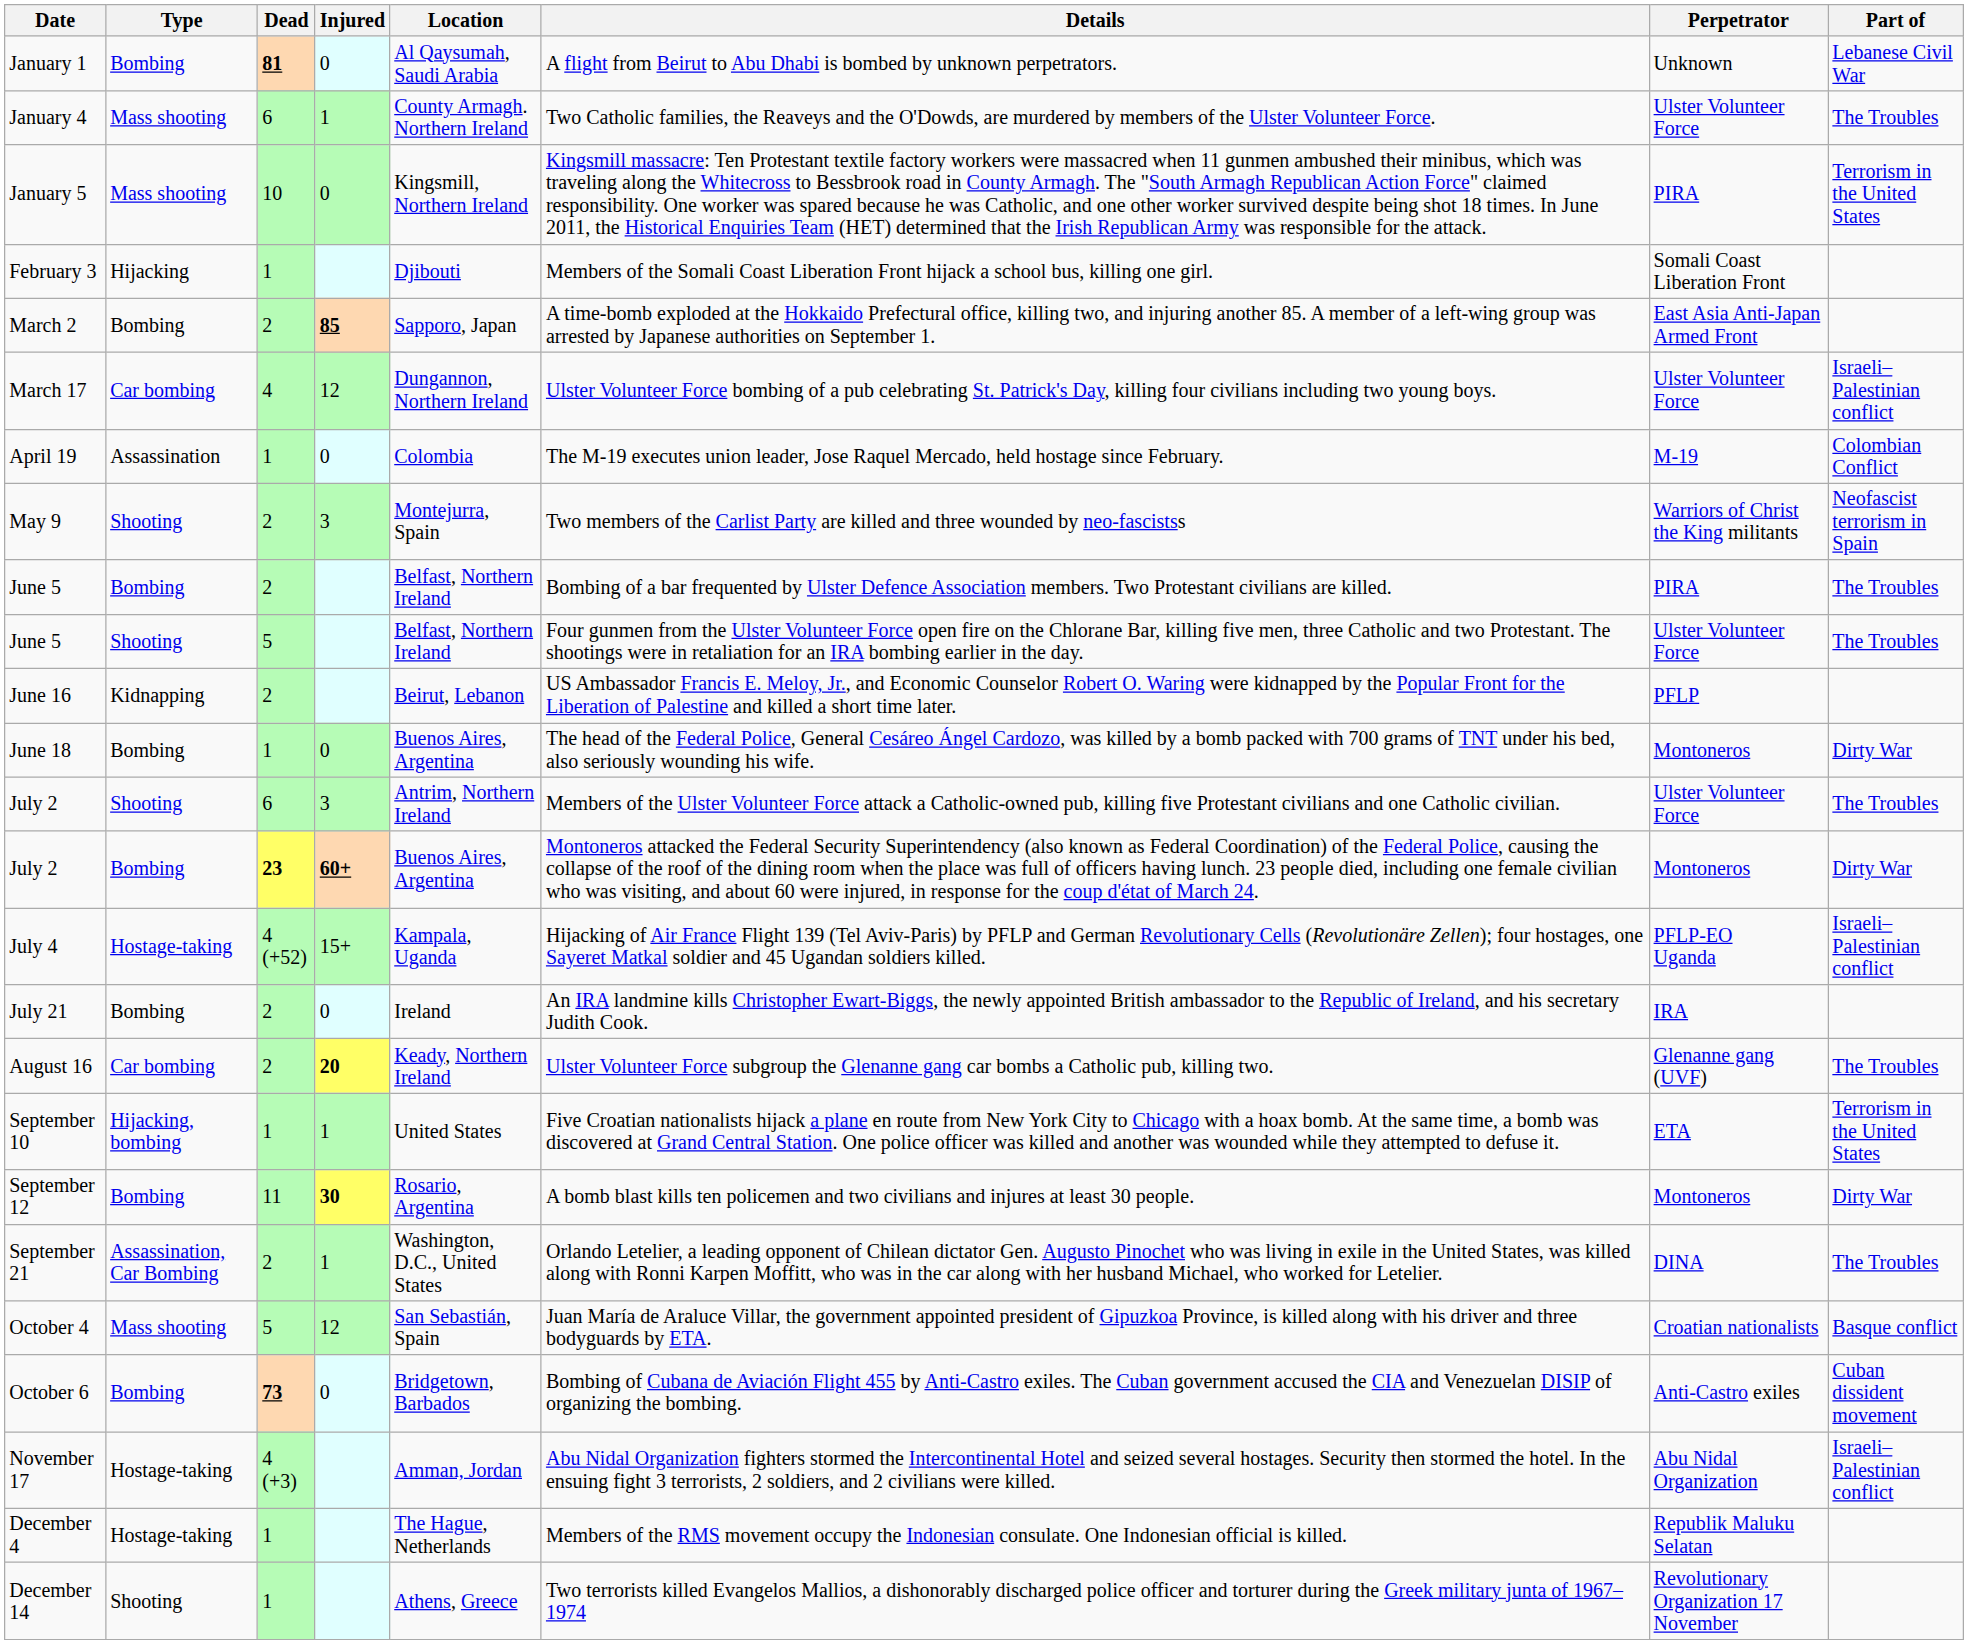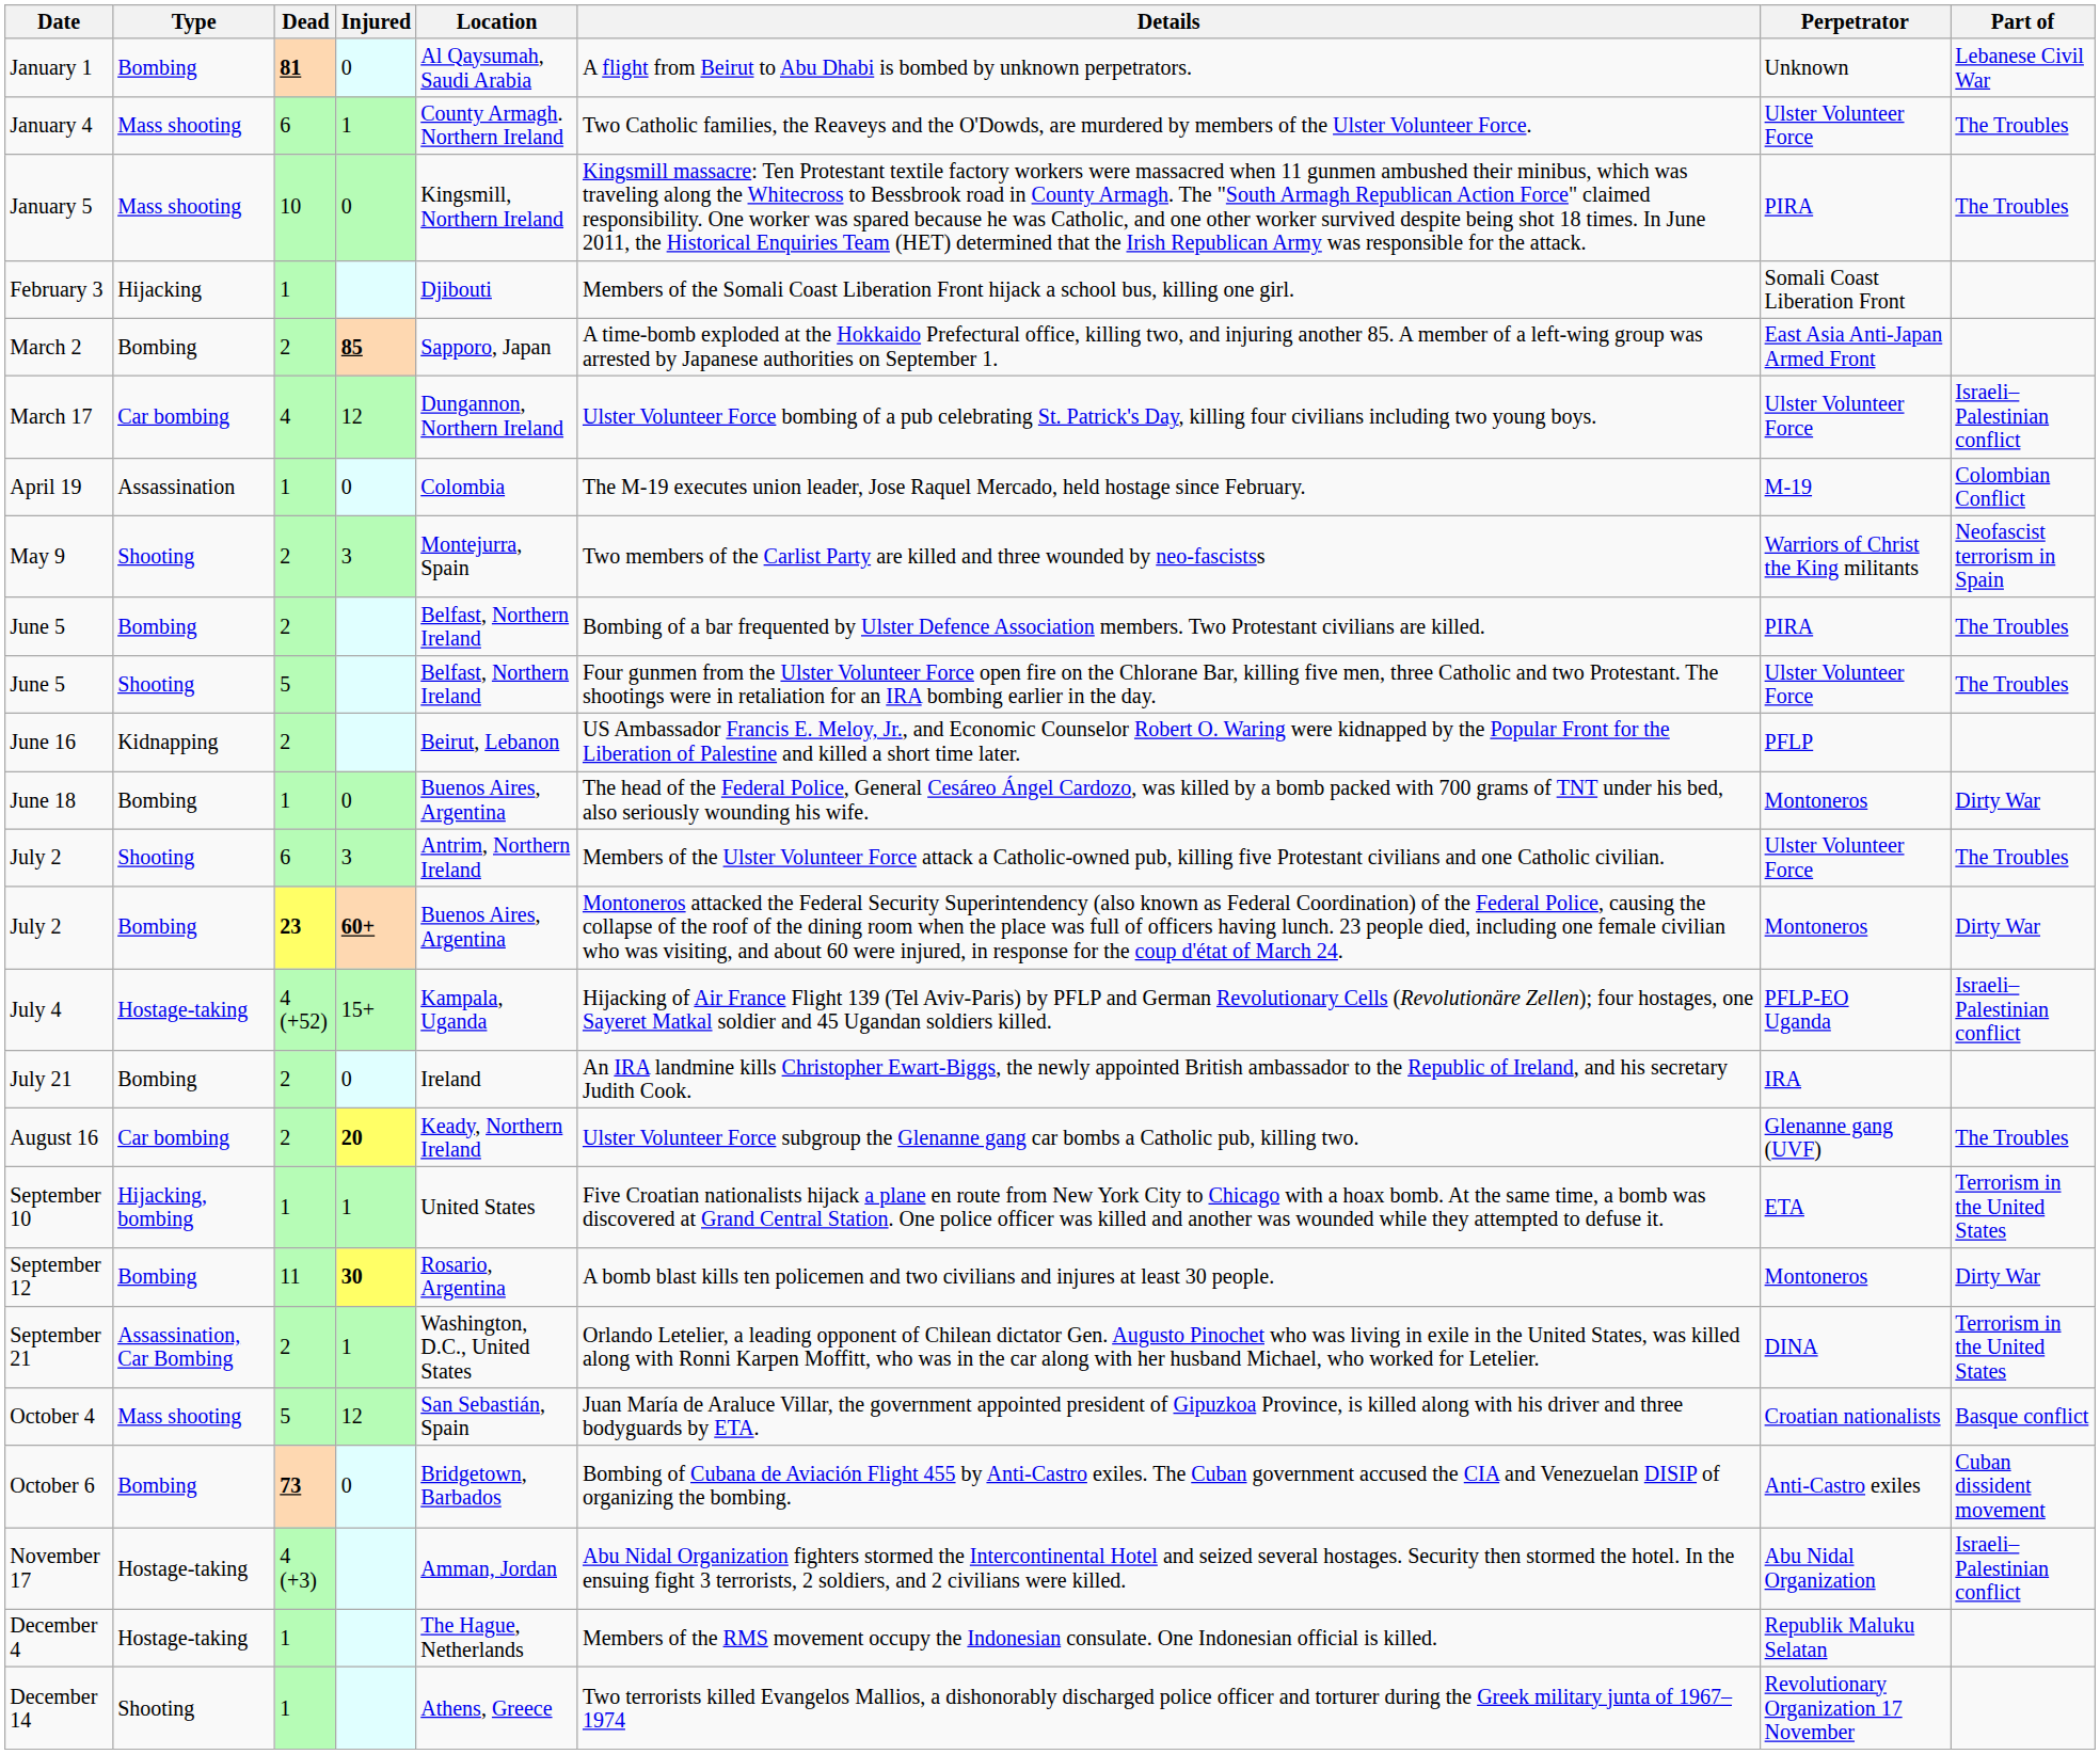January 5 | Part of: Terrorism in the United States -> The Troubles
September 21 | Part of: The Troubles -> Terrorism in the United States
